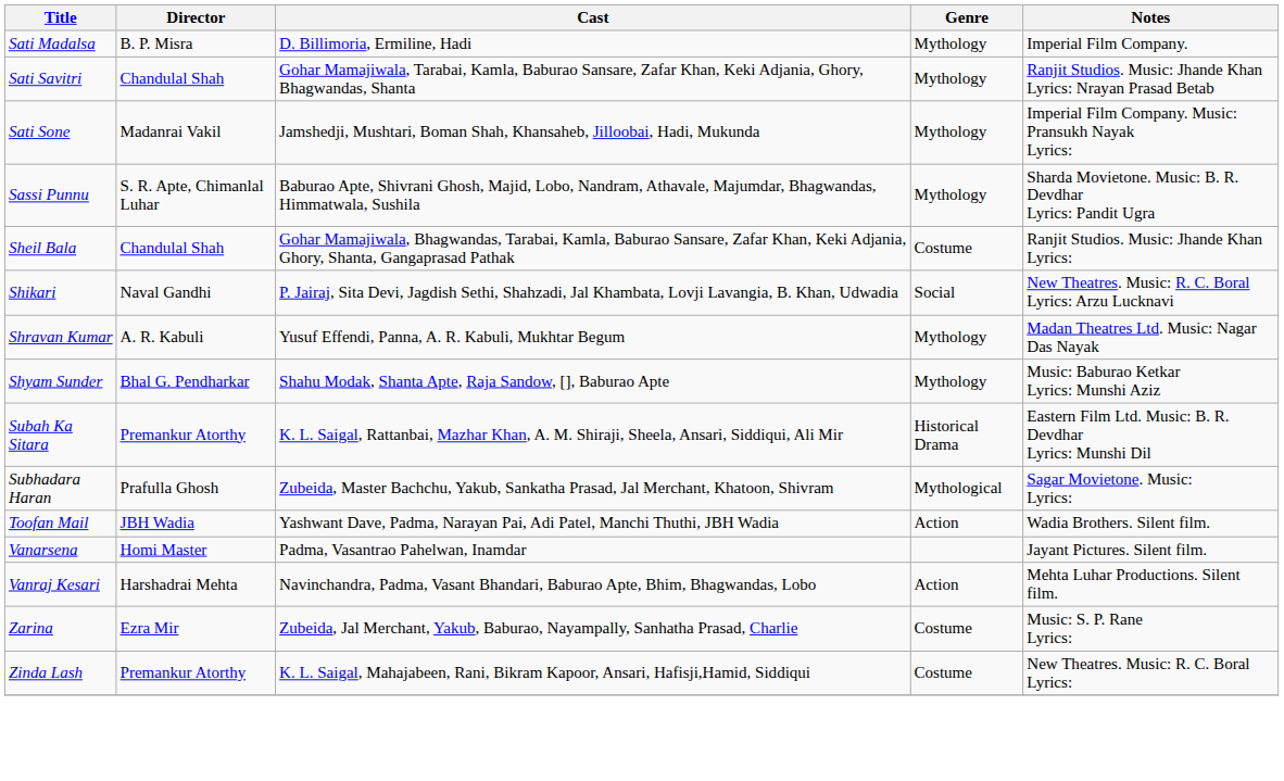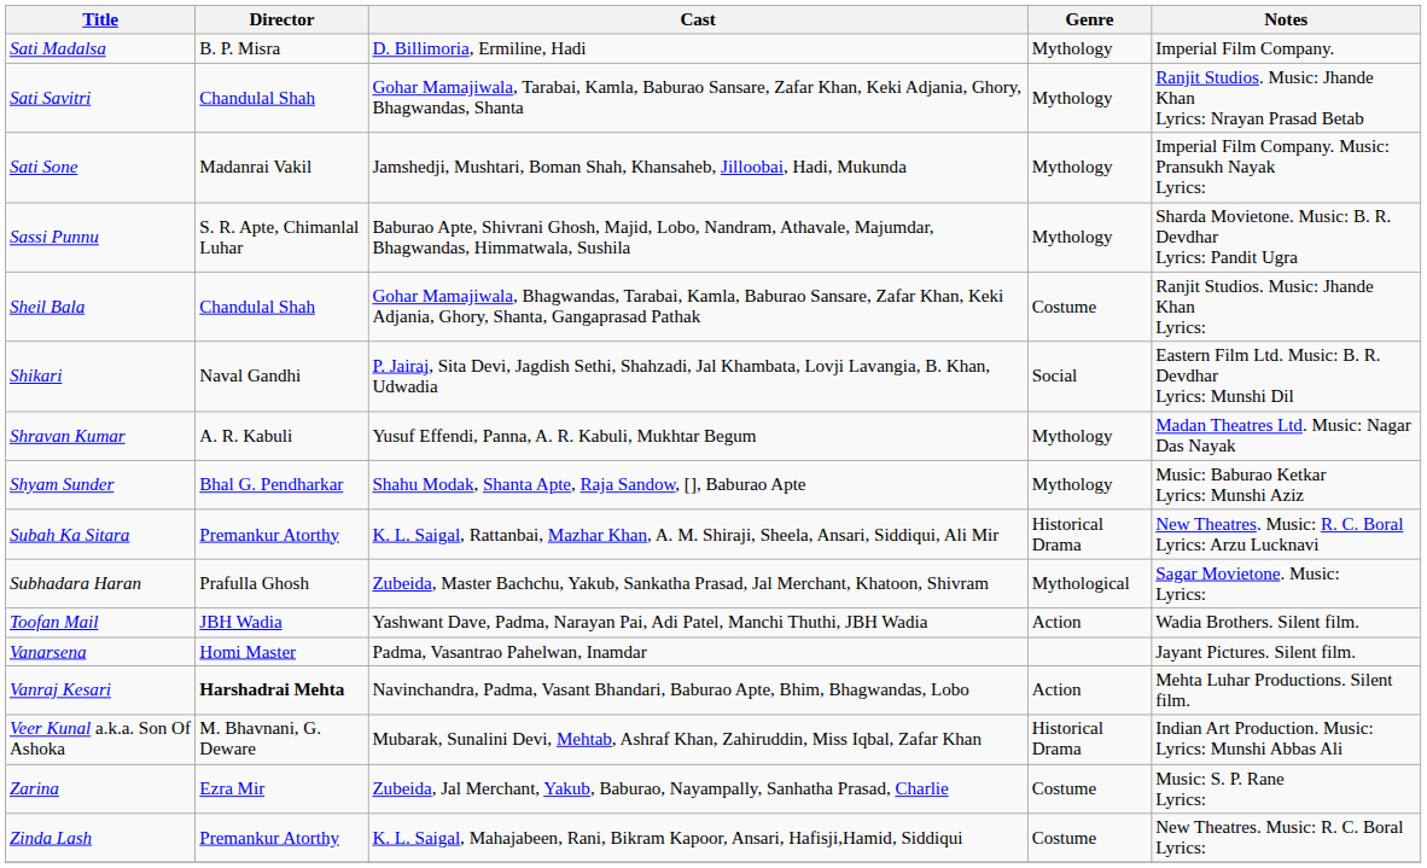Shikari | Notes: New Theatres. Music: R. C. Boral Lyrics: Arzu Lucknavi -> Eastern Film Ltd. Music: B. R. Devdhar Lyrics: Munshi Dil
Subah Ka Sitara | Notes: Eastern Film Ltd. Music: B. R. Devdhar Lyrics: Munshi Dil -> New Theatres. Music: R. C. Boral Lyrics: Arzu Lucknavi
Vanraj Kesari | Director: normal -> bold
+ row: Veer Kunal a.k.a. Son Of Ashoka | M. Bhavnani, G. Deware | Mubarak, Sunalini Devi, Mehtab, Ashraf Khan, Zahiruddin, Miss Iqbal, Zafar Khan | Historical Drama | Indian Art Production. Music: Lyrics: Munshi Abbas Ali
